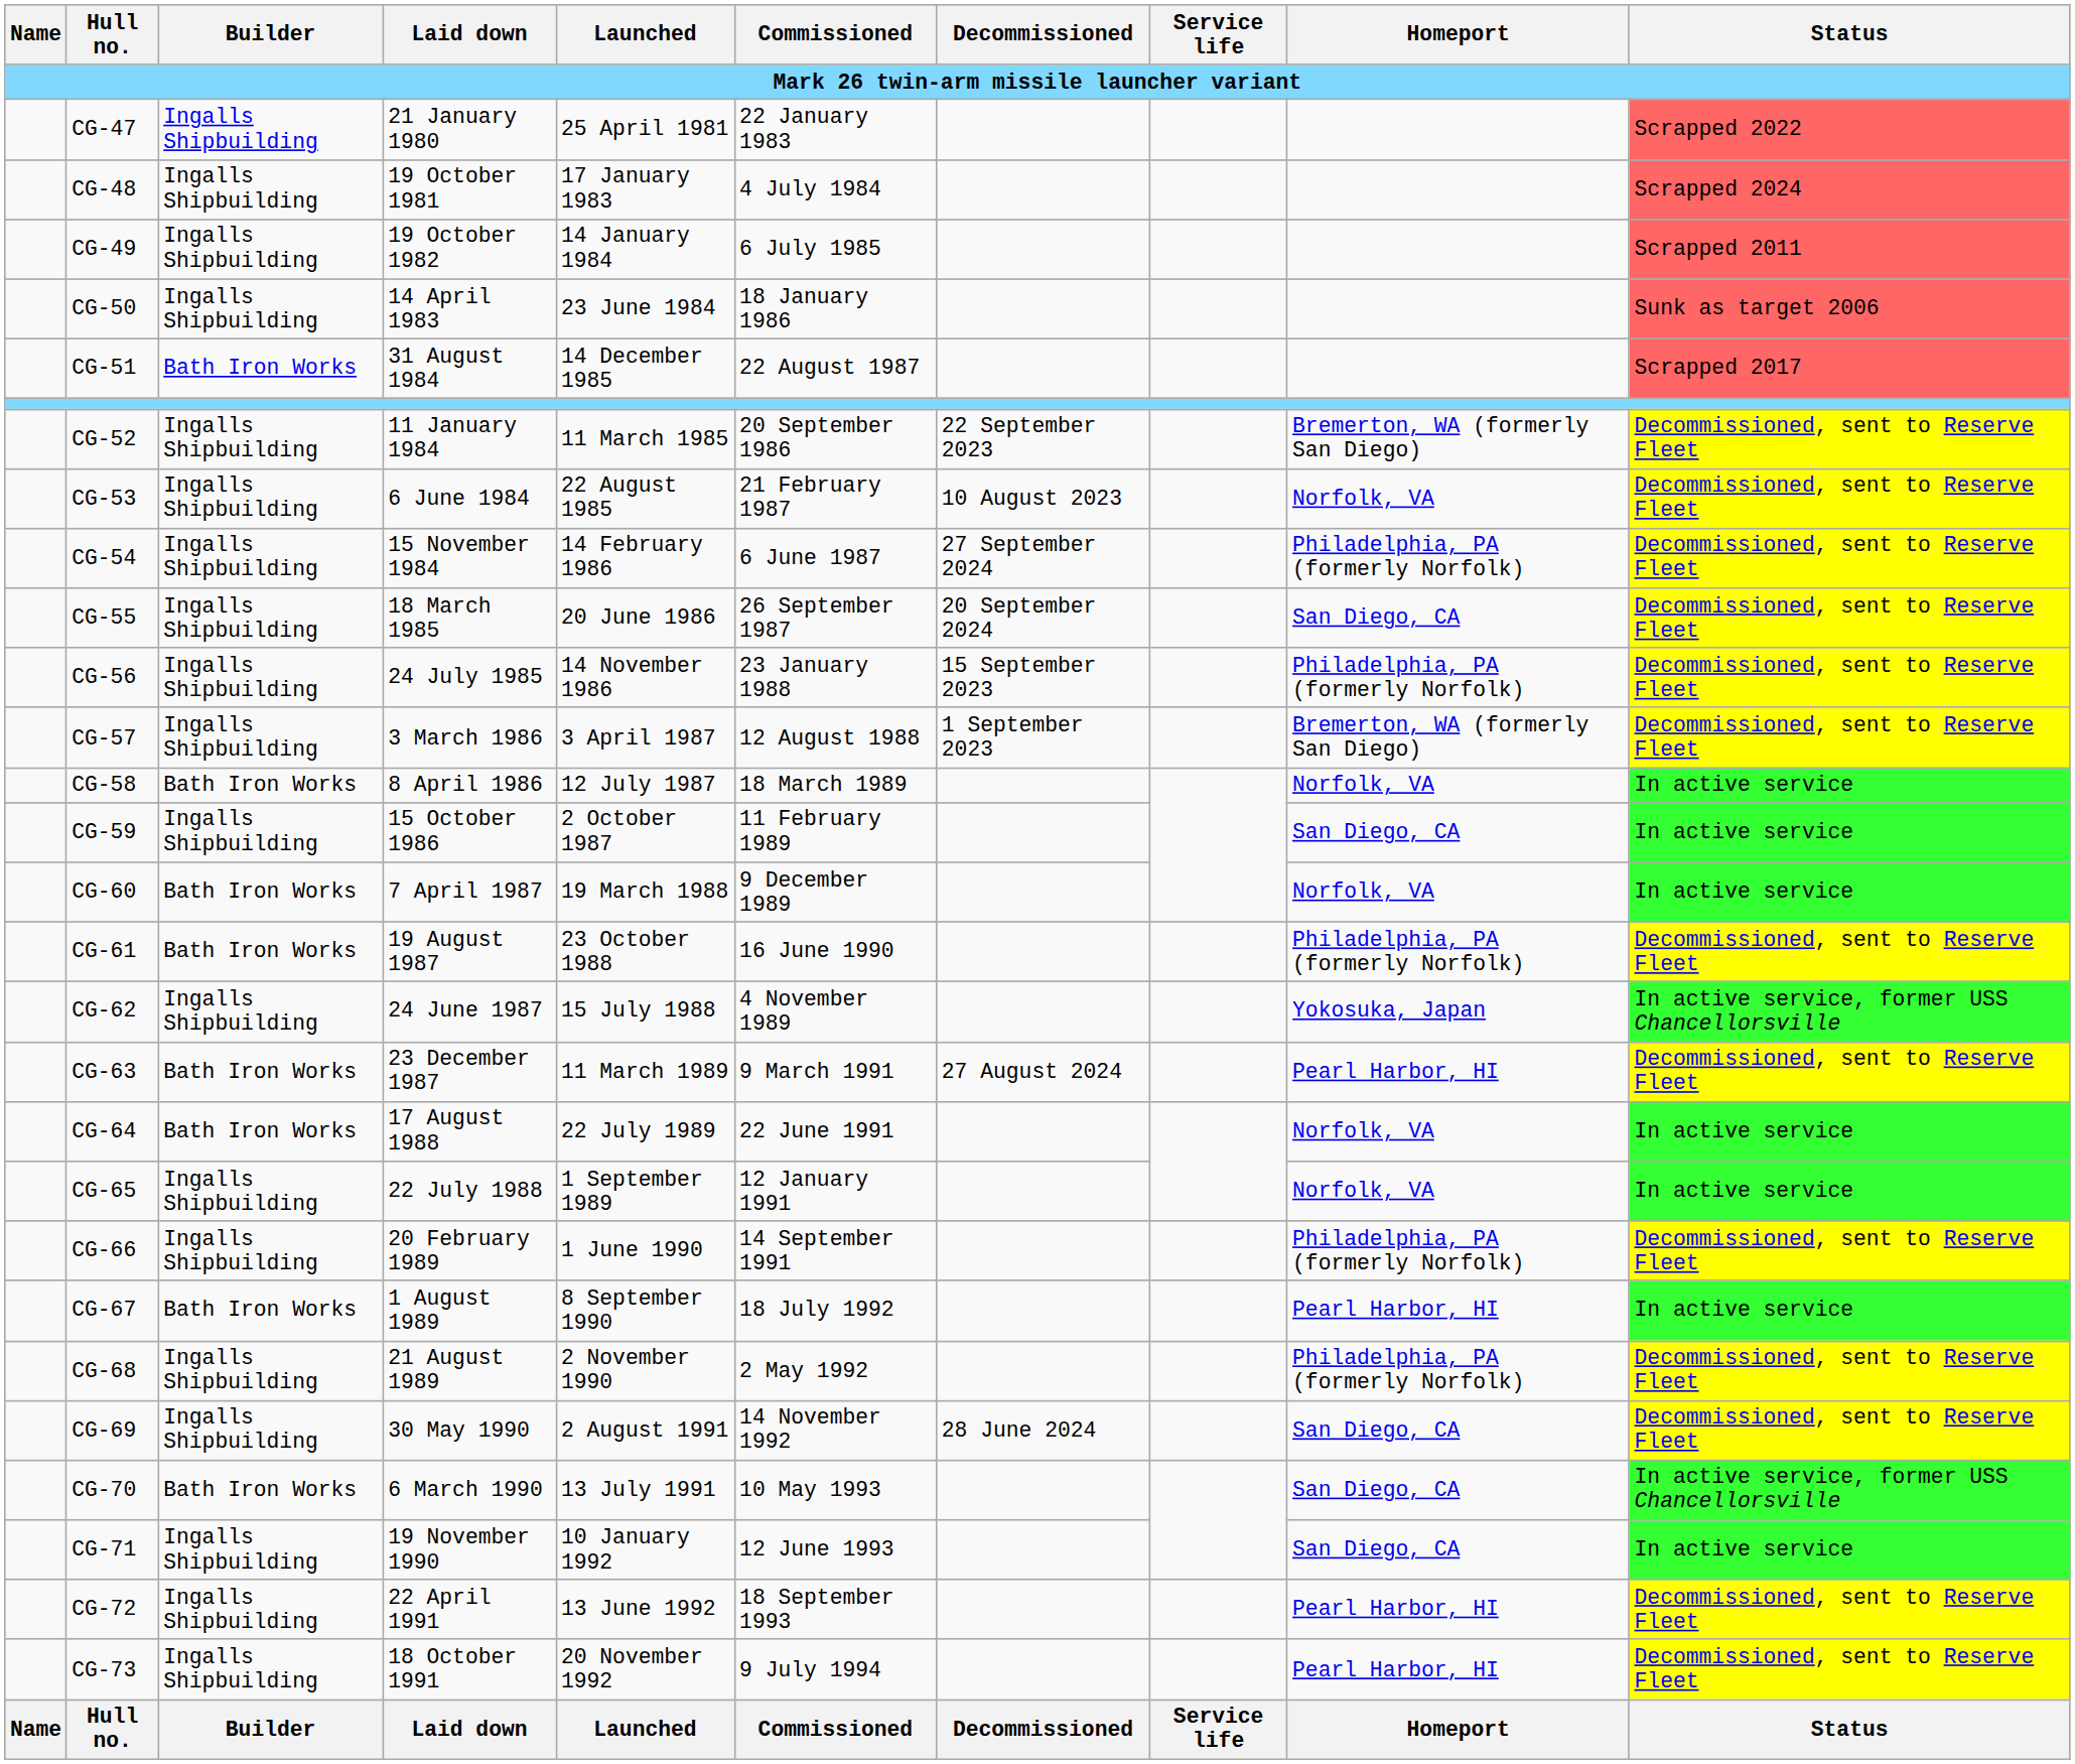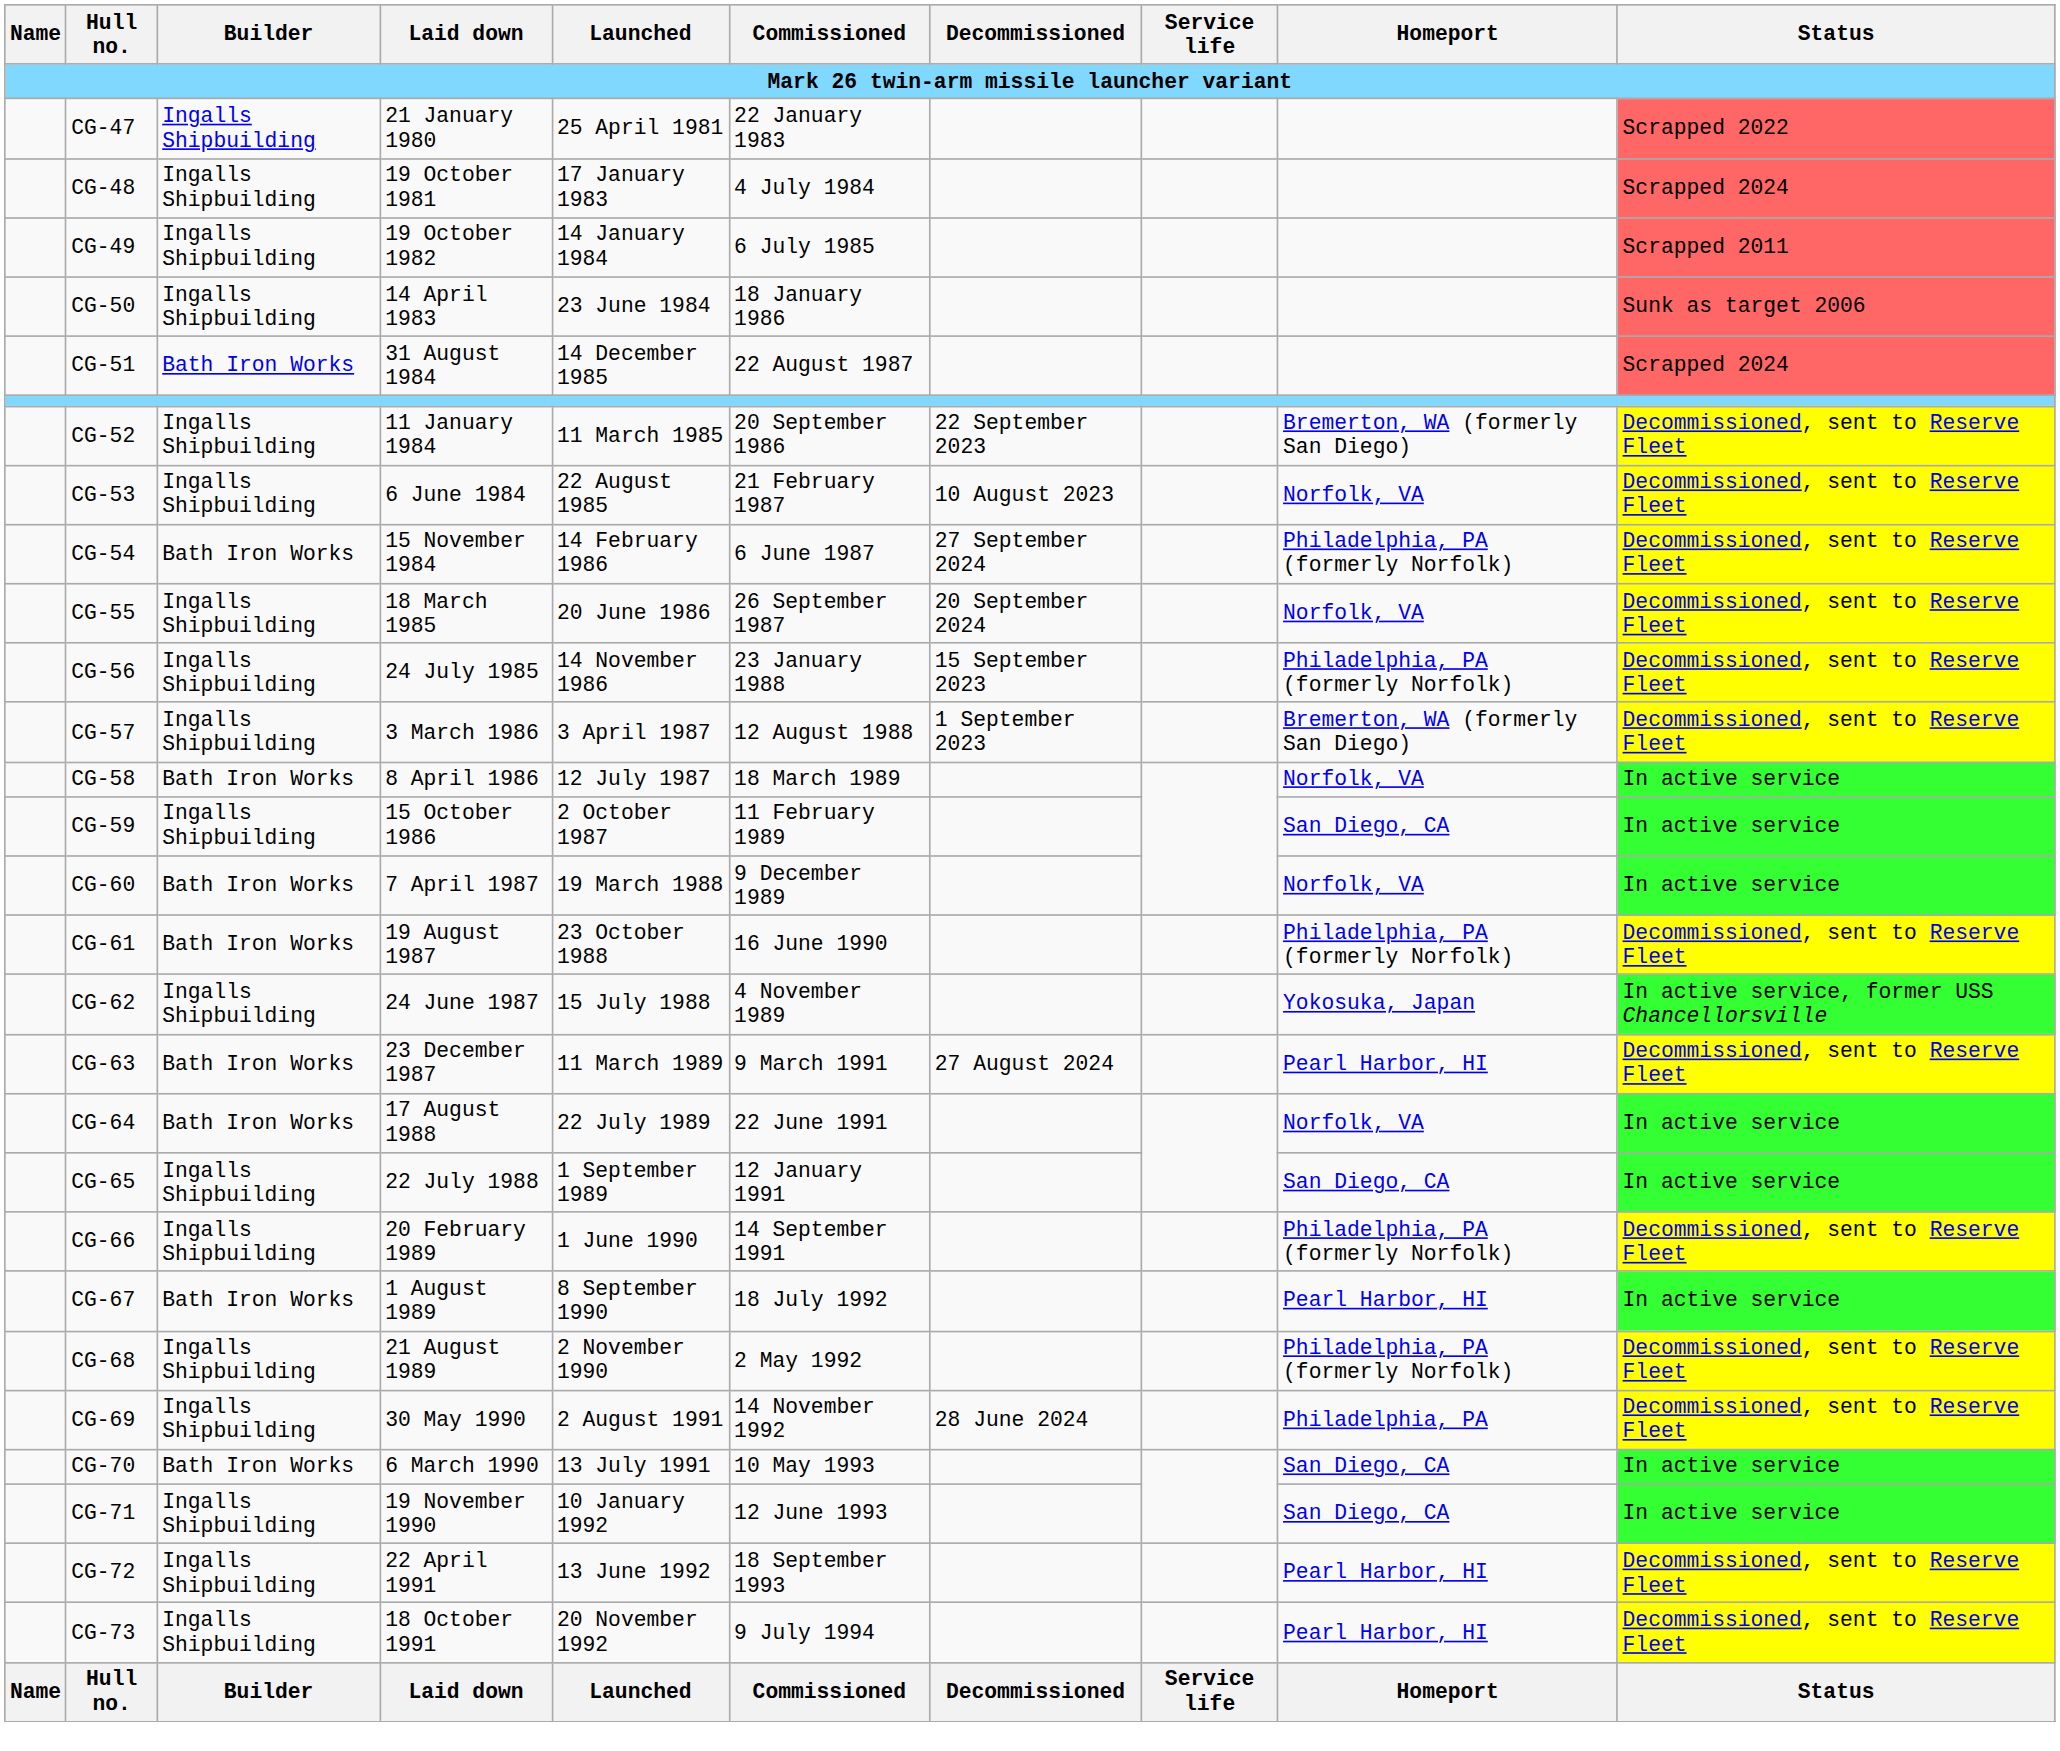CG-51 | Status: Scrapped 2017 -> Scrapped 2024
CG-54 | Builder: Ingalls Shipbuilding -> Bath Iron Works
CG-55 | Homeport: San Diego, CA -> Norfolk, VA
CG-65 | Homeport: Norfolk, VA -> San Diego, CA
CG-69 | Homeport: San Diego, CA -> Philadelphia, PA
CG-70 | Status: In active service, former USS Chancellorsville -> In active service
